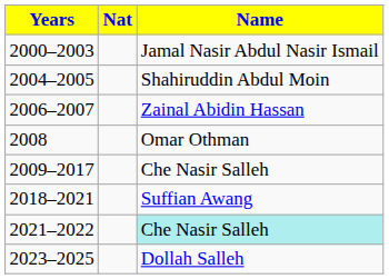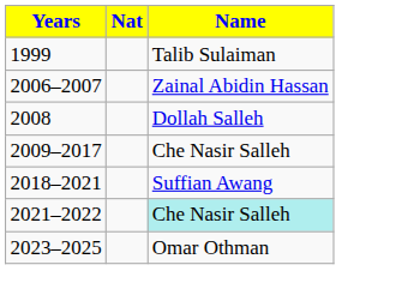+ row: 1999 | Talib Sulaiman
- row: 2000–2003 | Jamal Nasir Abdul Nasir Ismail
- row: 2004–2005 | Shahiruddin Abdul Moin
2008 | Name: Omar Othman -> Dollah Salleh
2023–2025 | Name: Dollah Salleh -> Omar Othman
